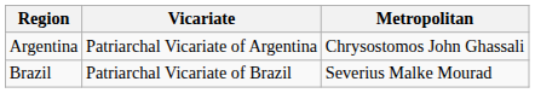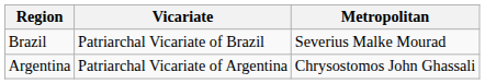rows swapped: Argentina <-> Brazil
